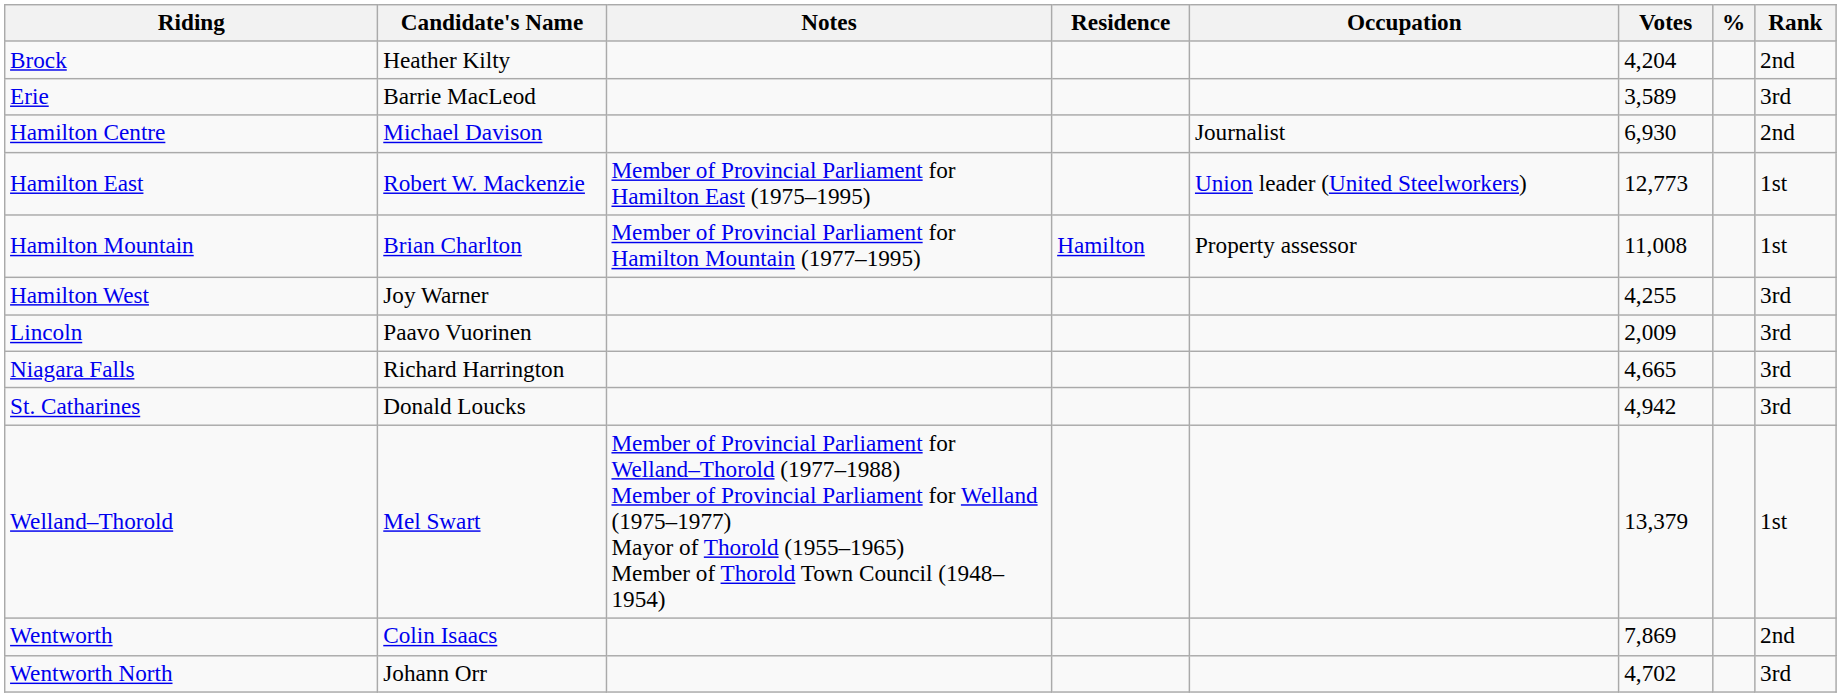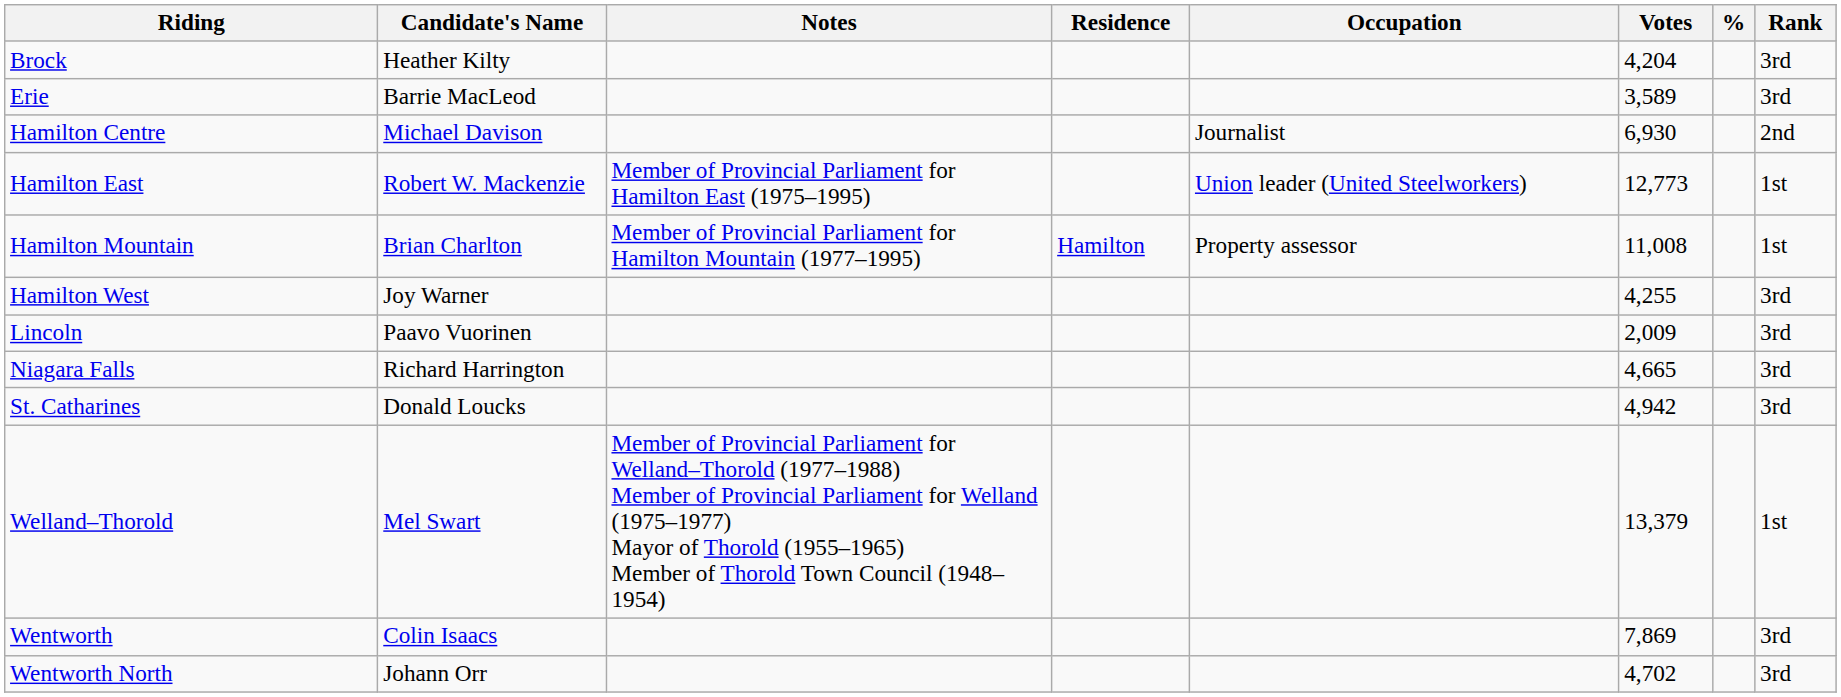Brock | Rank: 2nd -> 3rd
Wentworth | Rank: 2nd -> 3rd
